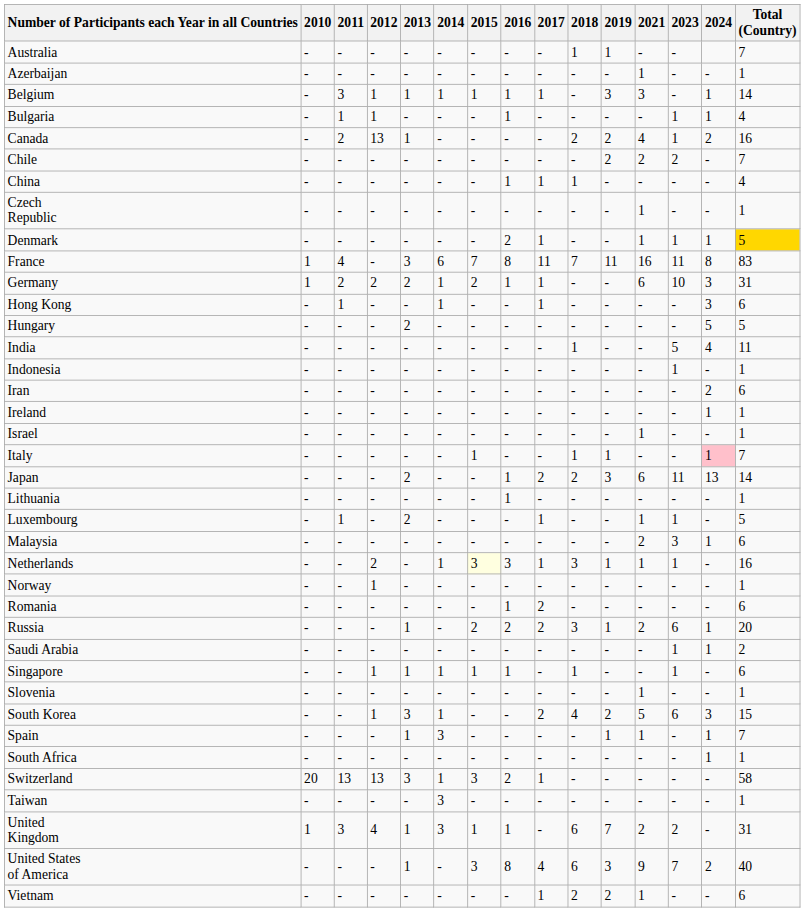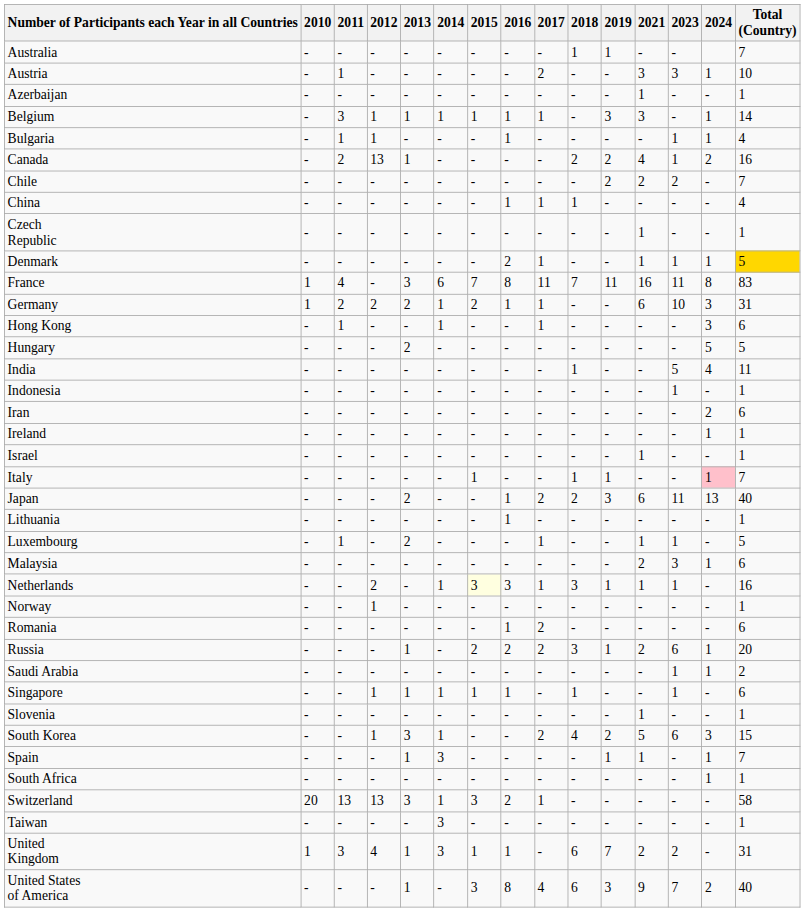+ row: Austria | - | 1 | - | - | - | - | - | 2 | - | - | 3 | 3 | 1 | 10
Japan | Total (Country): 14 -> 40
- row: Vietnam | - | - | - | - | - | - | - | 1 | 2 | 2 | 1 | - | - | 6
